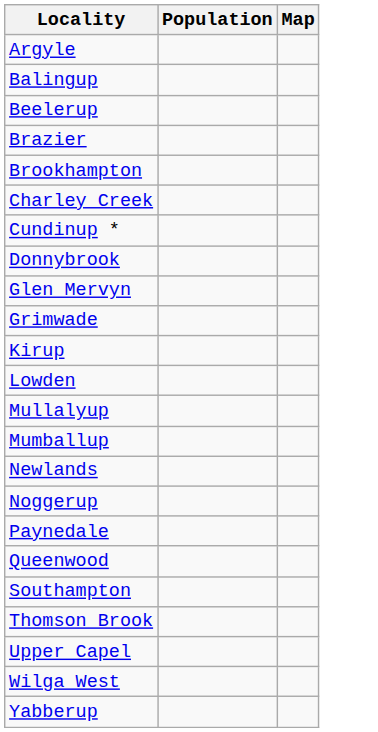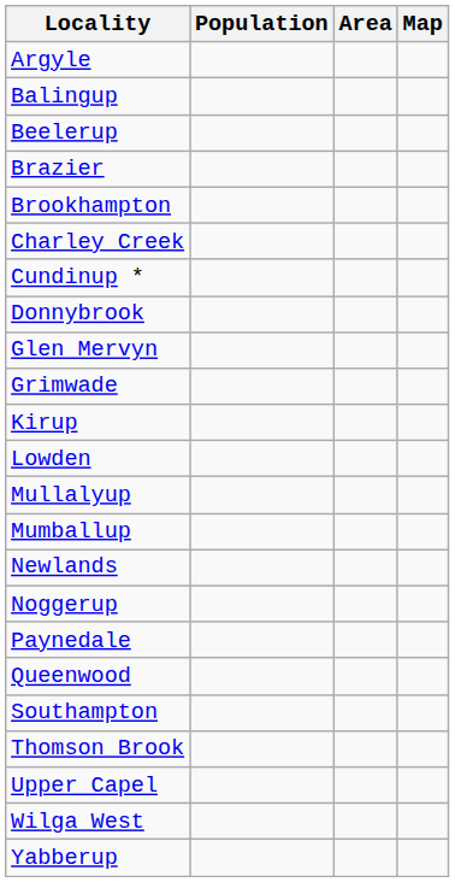+ column: Area
